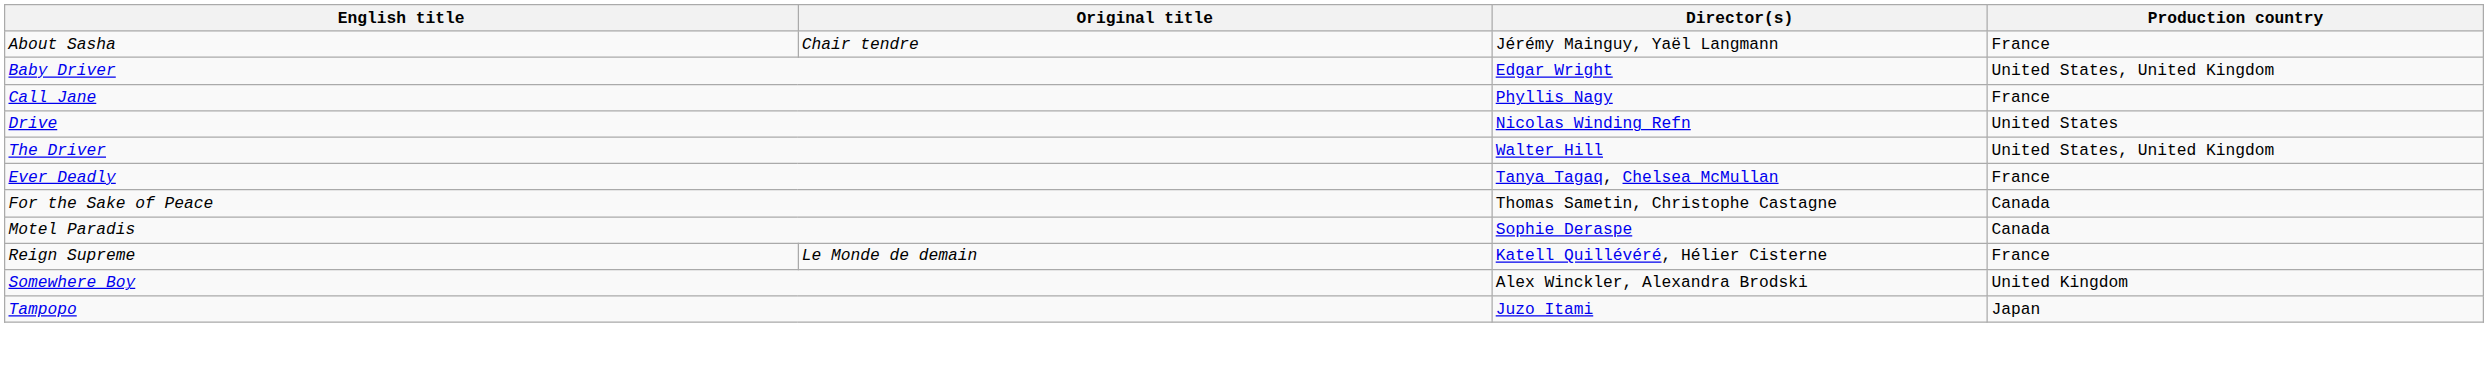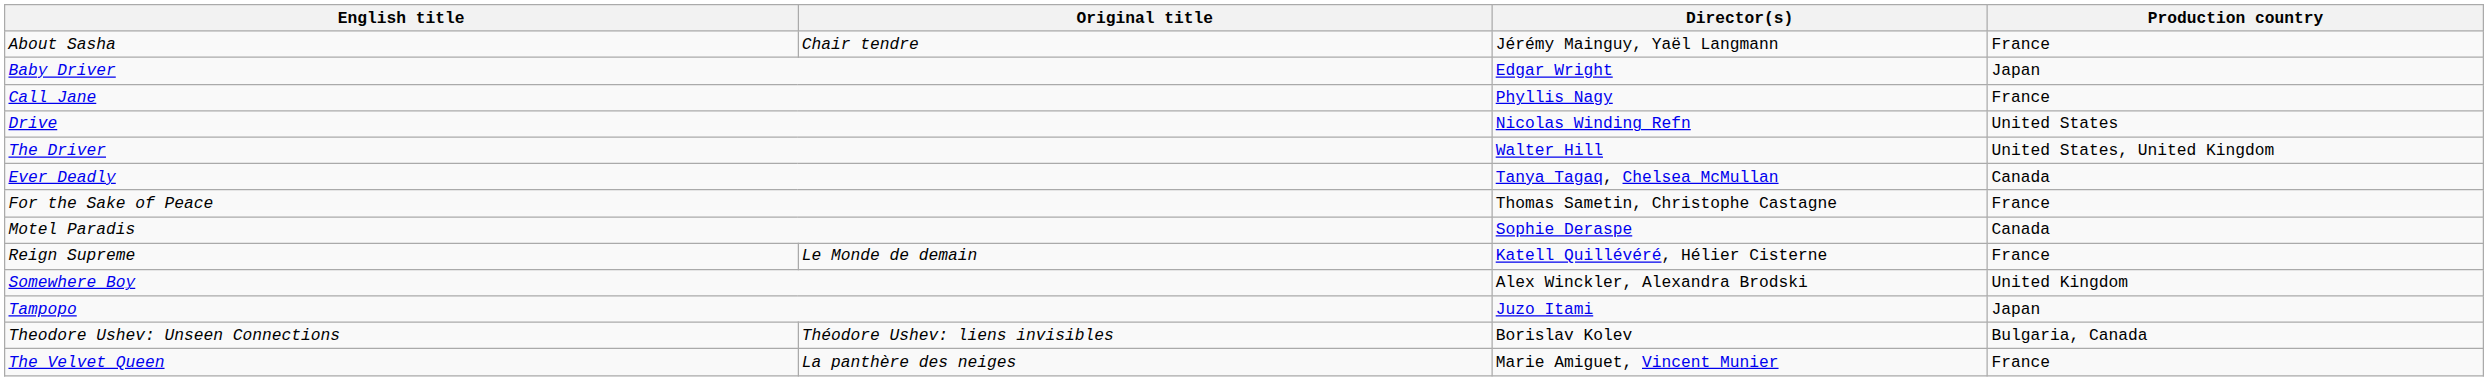Baby Driver | Production country: United States, United Kingdom -> Japan
Ever Deadly | Production country: France -> Canada
For the Sake of Peace | Production country: Canada -> France
+ row: Theodore Ushev: Unseen Connections | Théodore Ushev: liens invisibles | Borislav Kolev | Bulgaria, Canada
+ row: The Velvet Queen | La panthère des neiges | Marie Amiguet, Vincent Munier | France
